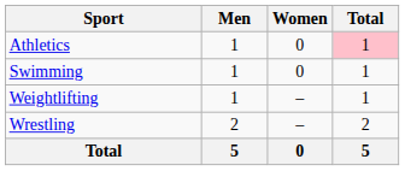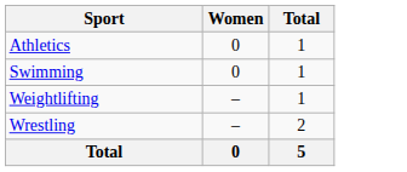- column: Men | 1 | 1 | 1 | 2 | 5
Athletics | Total: pink background -> no background
